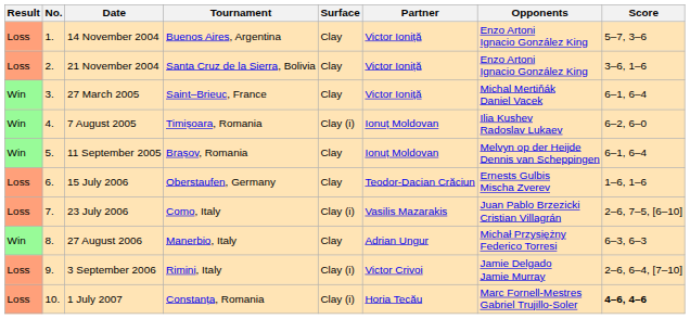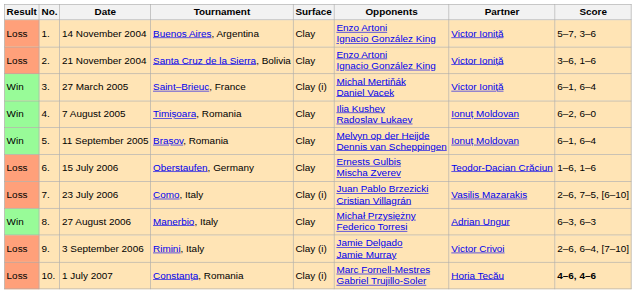columns swapped: Partner <-> Opponents
27 March 2005 | Surface: Clay -> Clay (i)
7 August 2005 | Surface: Clay (i) -> Clay
